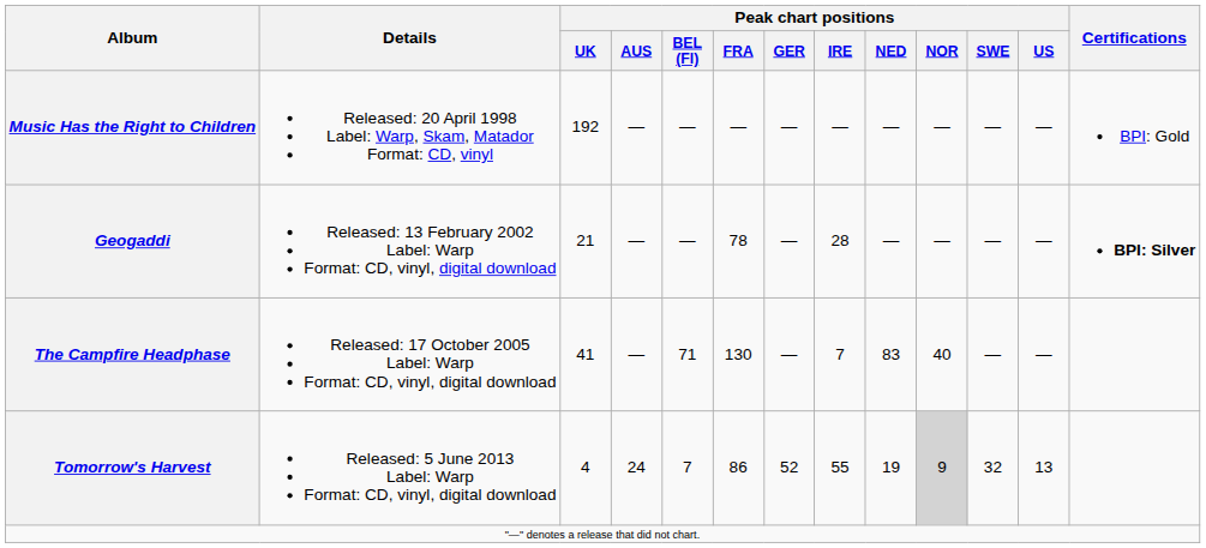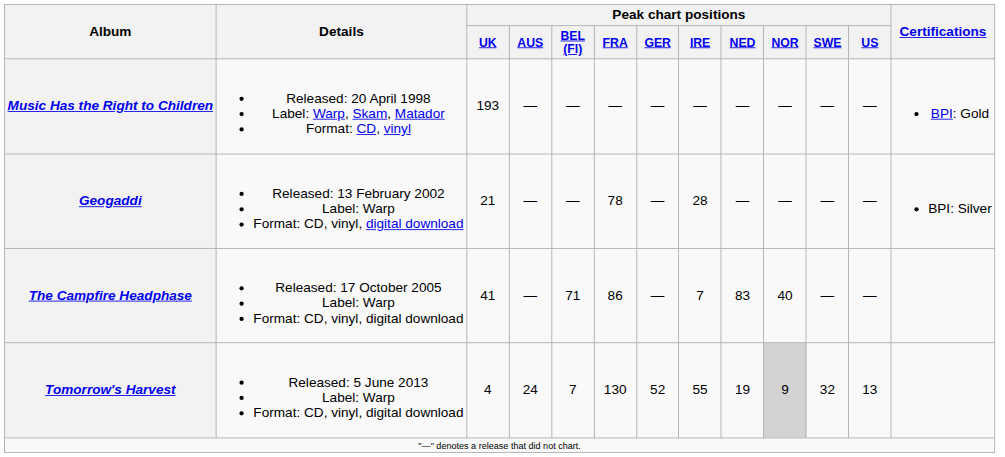Music Has the Right to Children | Peak chart positions / UK: 192 -> 193
Geogaddi | Certifications: bold -> normal
The Campfire Headphase | Peak chart positions / FRA: 130 -> 86
Tomorrow's Harvest | Peak chart positions / FRA: 86 -> 130
